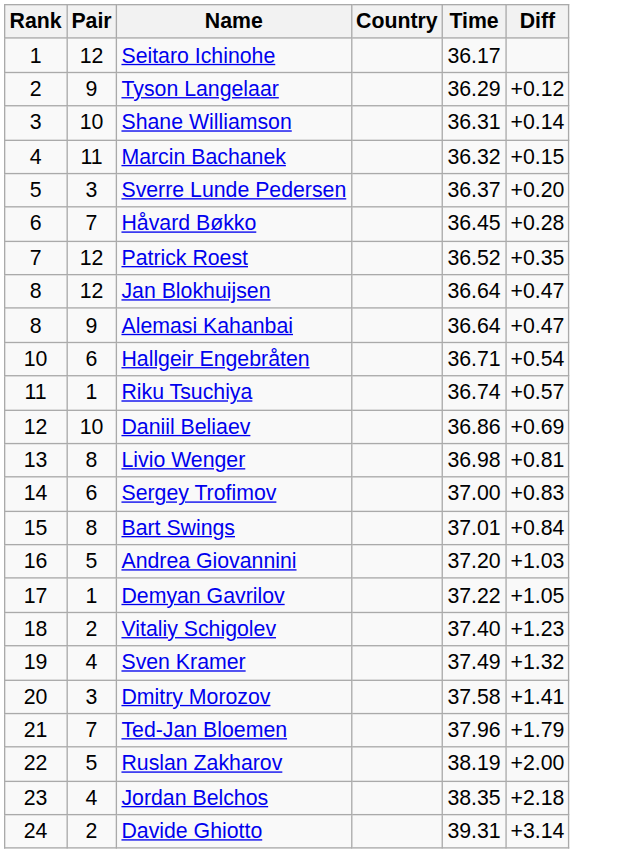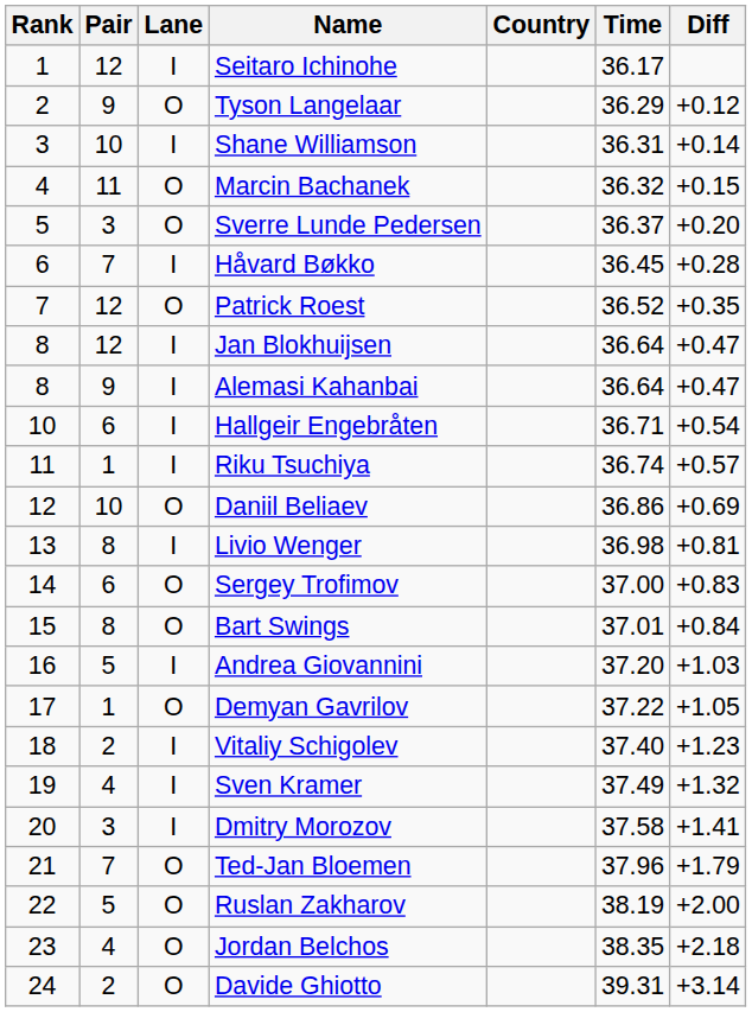+ column: Lane | I | O | I | O | O | I | O | I | I | I | I | O | I | O | O | I | O | I | I | I | O | O | O | O
